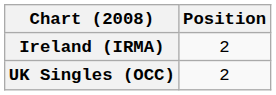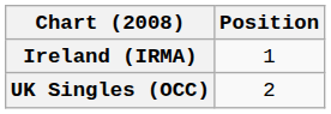Ireland (IRMA) | Position: 2 -> 1
